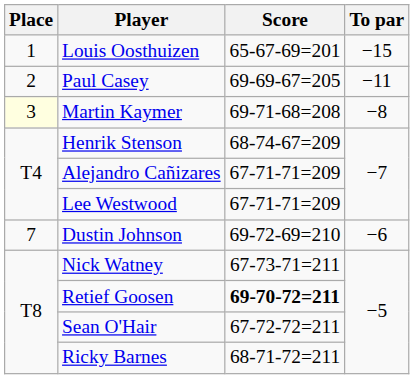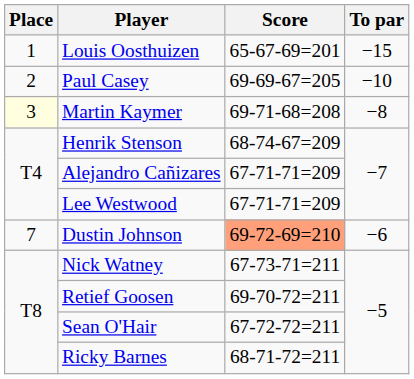Paul Casey | To par: −11 -> −10
Dustin Johnson | Score: no background -> lightsalmon background
Retief Goosen | Score: bold -> normal
